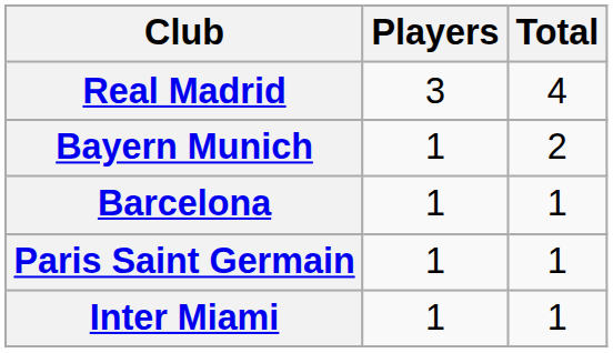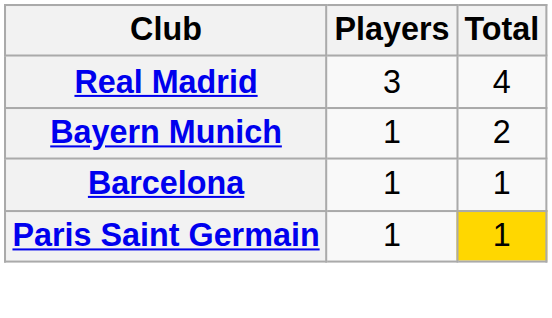Paris Saint Germain | Total: no background -> gold background
- row: Inter Miami | 1 | 1
